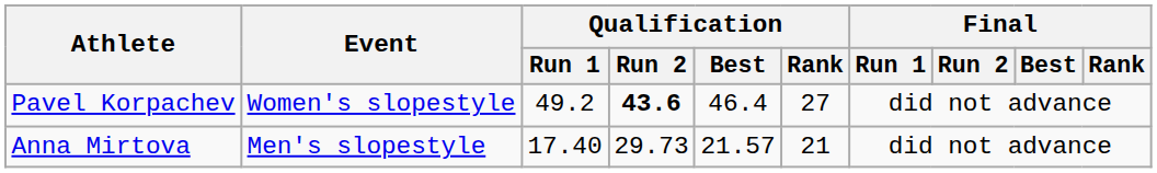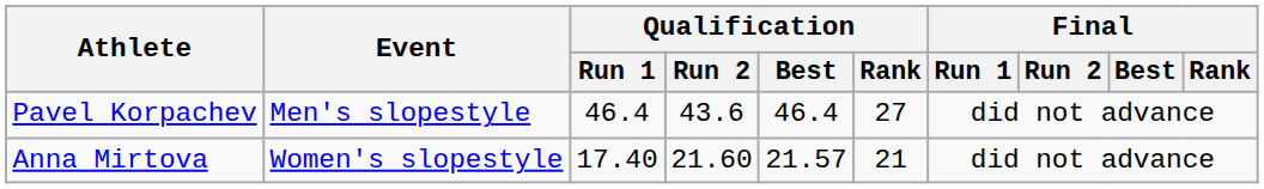Pavel Korpachev | Event: Women's slopestyle -> Men's slopestyle
Pavel Korpachev | Qualification / Run 1: 49.2 -> 46.4
Pavel Korpachev | Qualification / Run 2: bold -> normal
Anna Mirtova | Event: Men's slopestyle -> Women's slopestyle
Anna Mirtova | Qualification / Run 2: 29.73 -> 21.60
